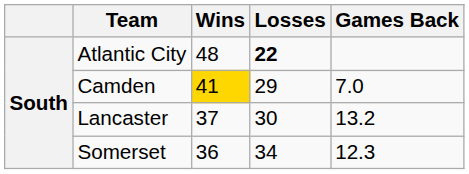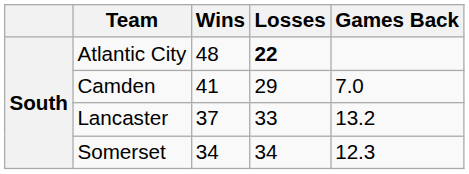Camden | Wins: gold background -> no background
Lancaster | Losses: 30 -> 33
Somerset | Wins: 36 -> 34
